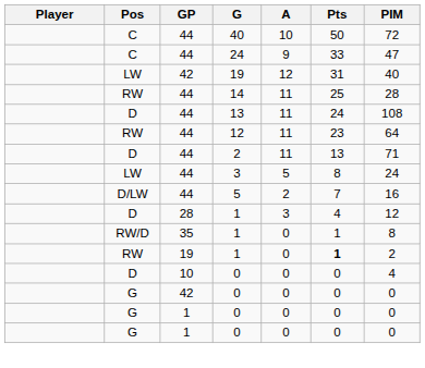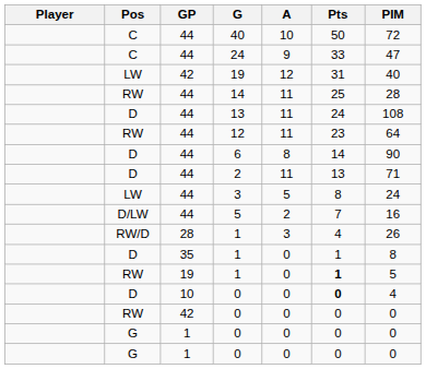+ row: D | 44 | 6 | 8 | 14 | 90
28 / 1 | Pos: D -> RW/D
28 / 1 | PIM: 12 -> 26
35 / 1 | Pos: RW/D -> D
19 / 1 | PIM: 2 -> 5
10 / 0 | Pts: normal -> bold
42 / 0 | Pos: G -> RW
